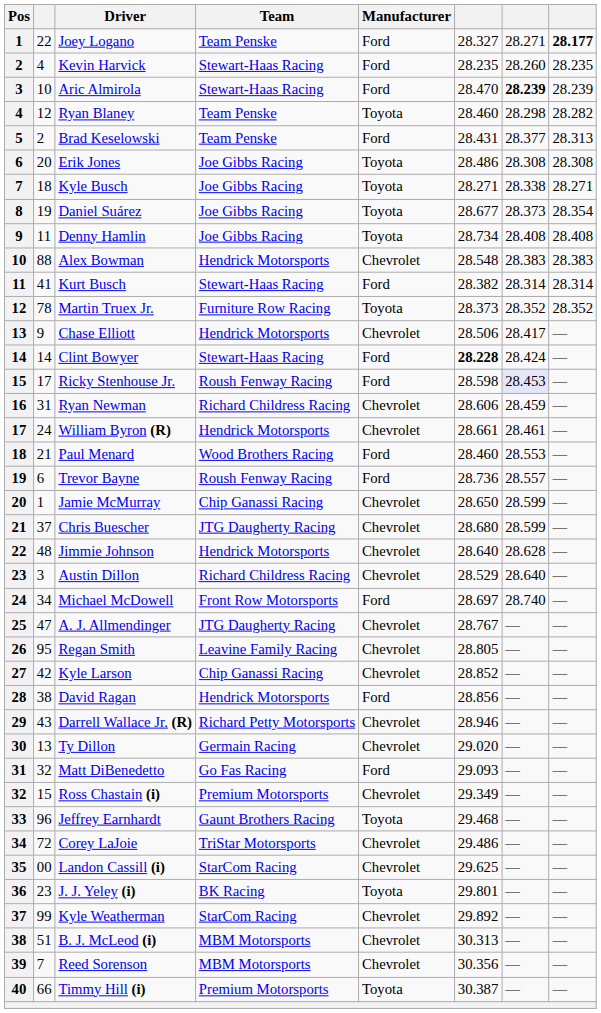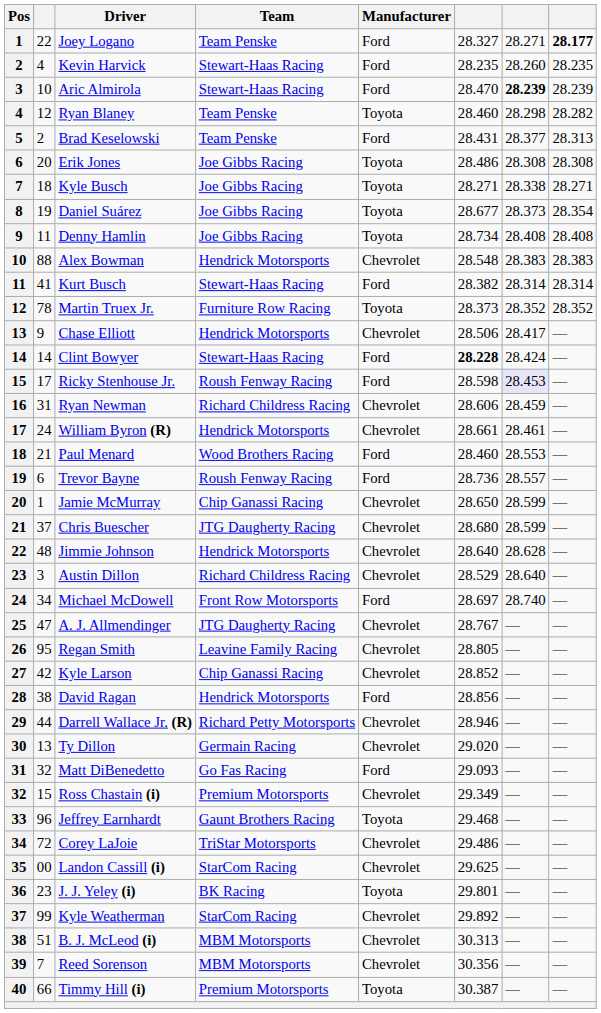Darrell Wallace Jr. (R) | column 2: 43 -> 44
